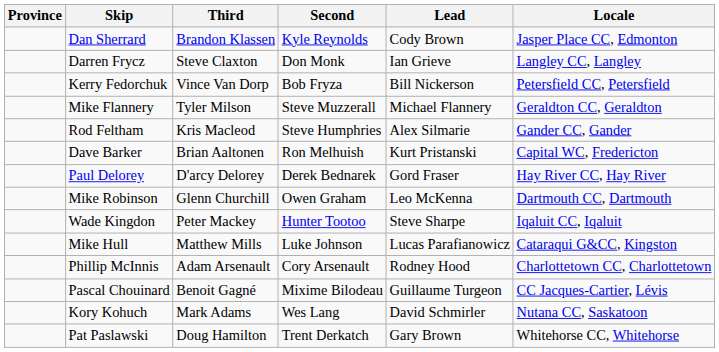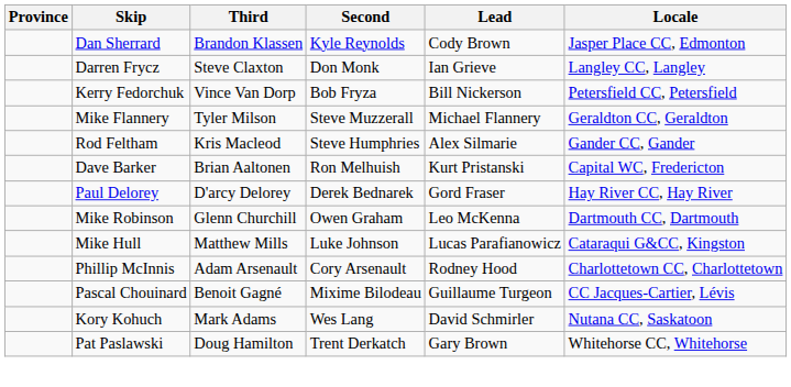- row: Wade Kingdon | Peter Mackey | Hunter Tootoo | Steve Sharpe | Iqaluit CC, Iqaluit
